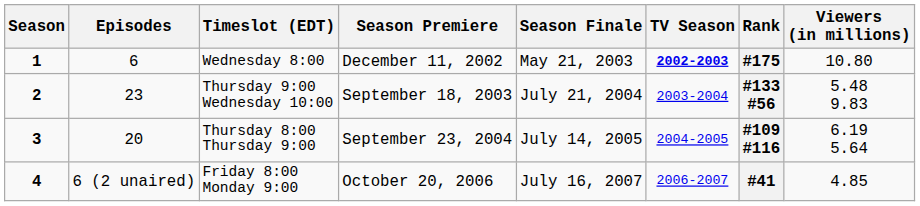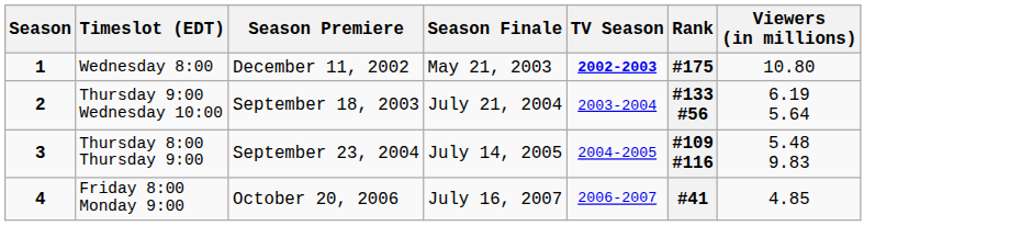- column: Episodes | 6 | 23 | 20 | 6 (2 unaired)
Thursday 9:00 Wednesday 10:00 | Viewers (in millions): 5.48 9.83 -> 6.19 5.64
Thursday 8:00 Thursday 9:00 | Viewers (in millions): 6.19 5.64 -> 5.48 9.83
